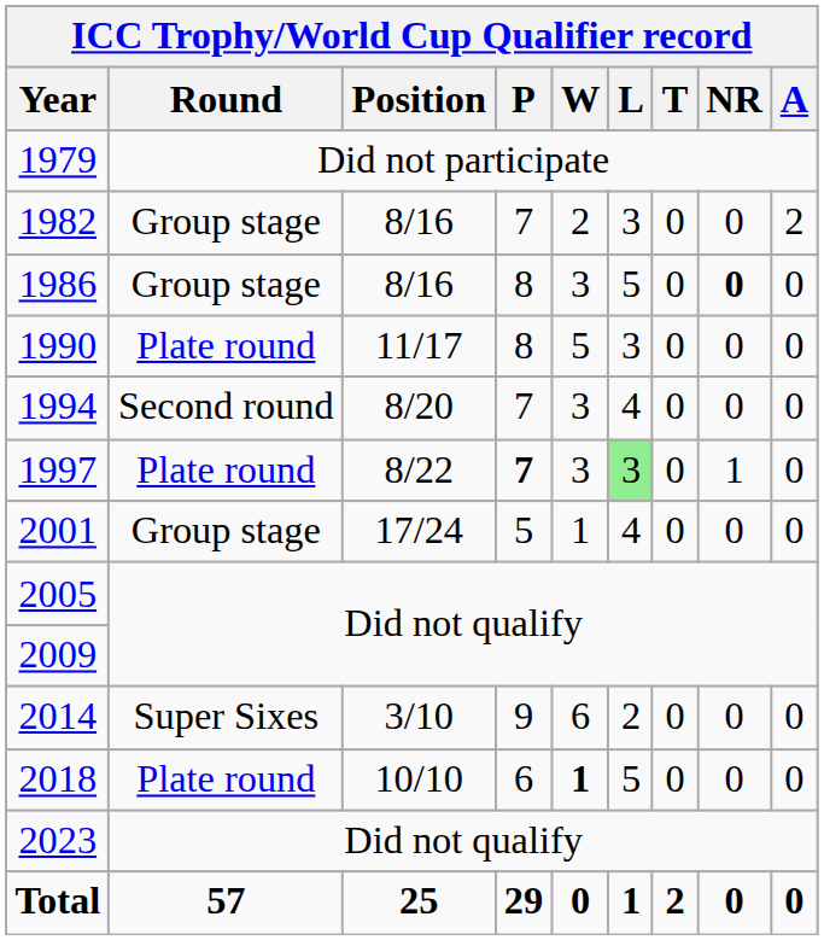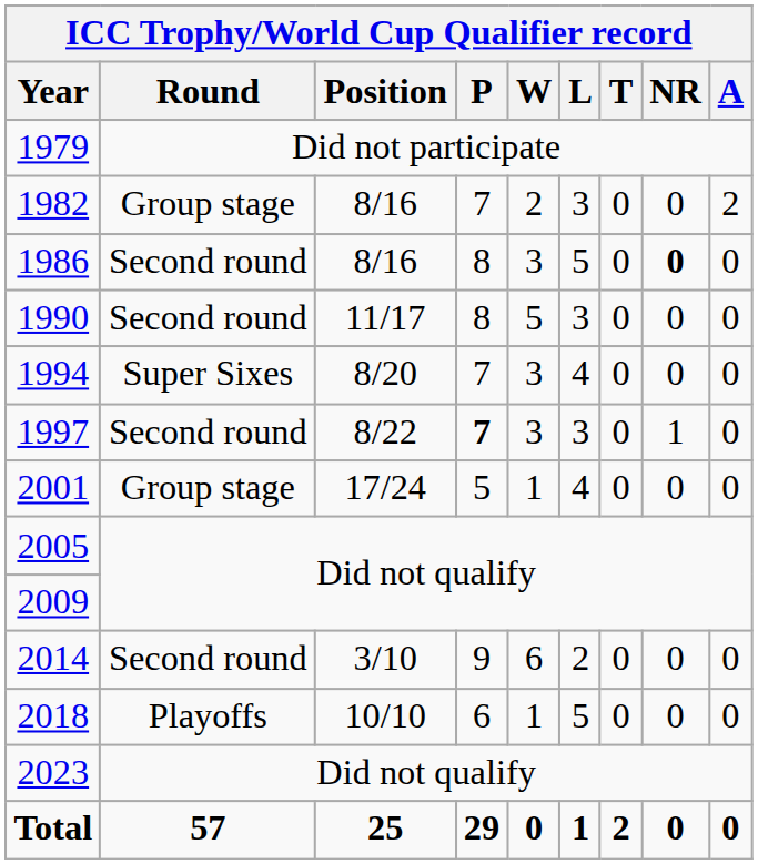1986 | Round: Group stage -> Second round
1990 | Round: Plate round -> Second round
1994 | Round: Second round -> Super Sixes
1997 | Round: Plate round -> Second round
1997 | L: lightgreen background -> no background
2014 | Round: Super Sixes -> Second round
2018 | Round: Plate round -> Playoffs
2018 | W: bold -> normal
